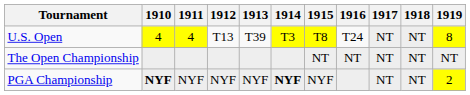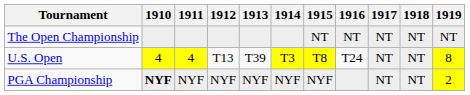rows swapped: U.S. Open <-> The Open Championship
PGA Championship | 1914: bold -> normal
